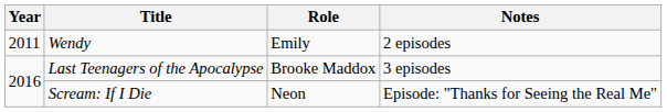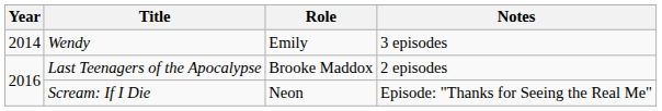Wendy | Year: 2011 -> 2014
Wendy | Notes: 2 episodes -> 3 episodes
Last Teenagers of the Apocalypse | Notes: 3 episodes -> 2 episodes
